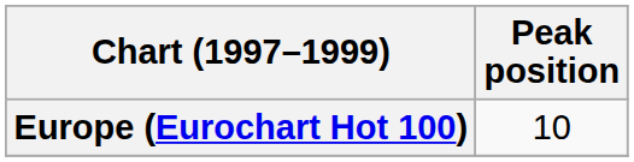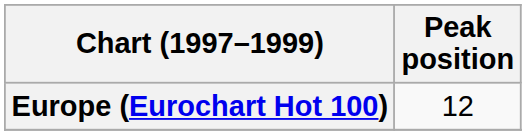Europe (Eurochart Hot 100) | Peak position: 10 -> 12
